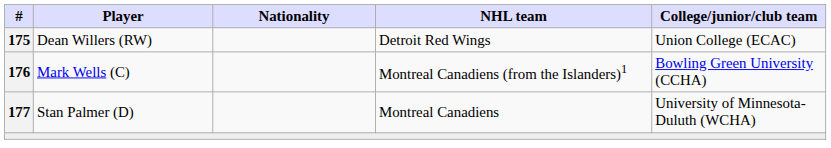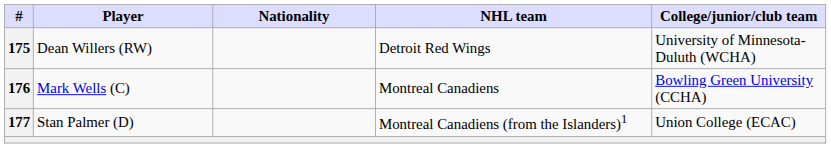Dean Willers (RW) | College/junior/club team: Union College (ECAC) -> University of Minnesota-Duluth (WCHA)
Mark Wells (C) | NHL team: Montreal Canadiens (from the Islanders)1 -> Montreal Canadiens
Stan Palmer (D) | NHL team: Montreal Canadiens -> Montreal Canadiens (from the Islanders)1
Stan Palmer (D) | College/junior/club team: University of Minnesota-Duluth (WCHA) -> Union College (ECAC)
